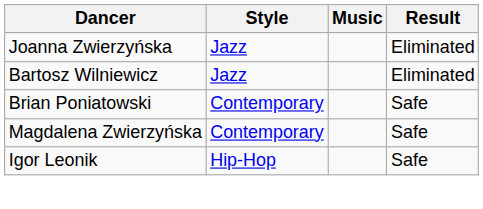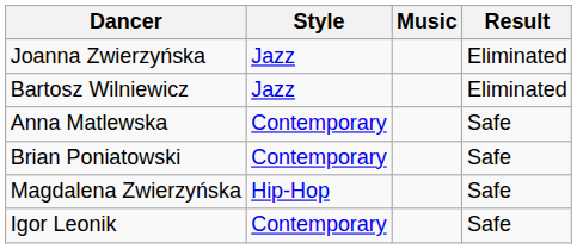+ row: Anna Matlewska | Contemporary | Safe
Magdalena Zwierzyńska | Style: Contemporary -> Hip-Hop
Igor Leonik | Style: Hip-Hop -> Contemporary
